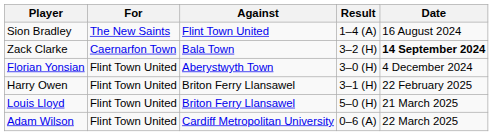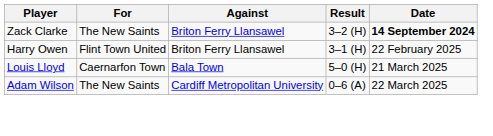- row: Sion Bradley | The New Saints | Flint Town United | 1–4 (A) | 16 August 2024
Zack Clarke | For: Caernarfon Town -> The New Saints
Zack Clarke | Against: Bala Town -> Briton Ferry Llansawel
- row: Florian Yonsian | Flint Town United | Aberystwyth Town | 3–0 (H) | 4 December 2024
Louis Lloyd | For: Flint Town United -> Caernarfon Town
Louis Lloyd | Against: Briton Ferry Llansawel -> Bala Town
Adam Wilson | For: Flint Town United -> The New Saints
